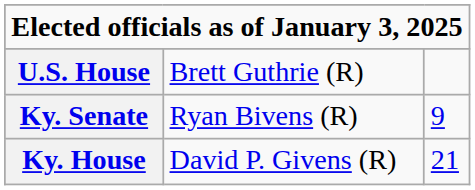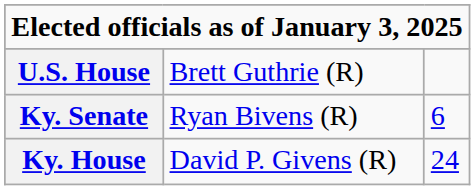Ky. Senate | column 3: 9 -> 6
Ky. House | column 3: 21 -> 24
